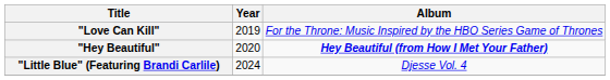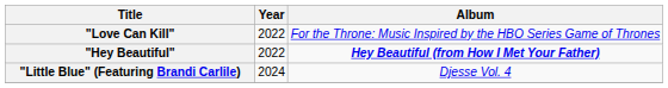"Love Can Kill" | Year: 2019 -> 2022
"Hey Beautiful" | Year: 2020 -> 2022
